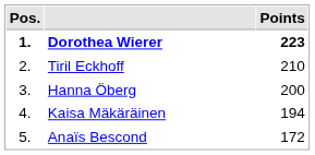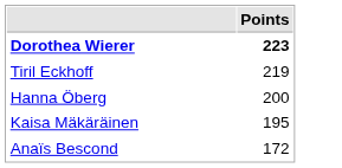- column: Pos. | 1. | 2. | 3. | 4. | 5.
Tiril Eckhoff | Points: 210 -> 219
Kaisa Mäkäräinen | Points: 194 -> 195
